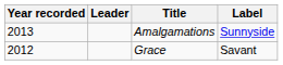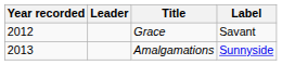rows swapped: Grace <-> Amalgamations
